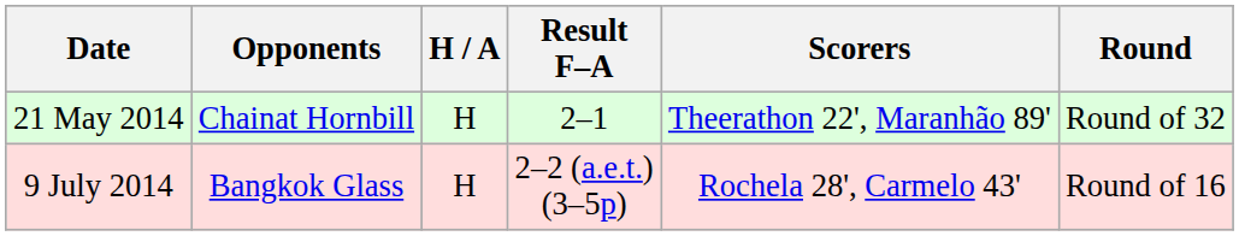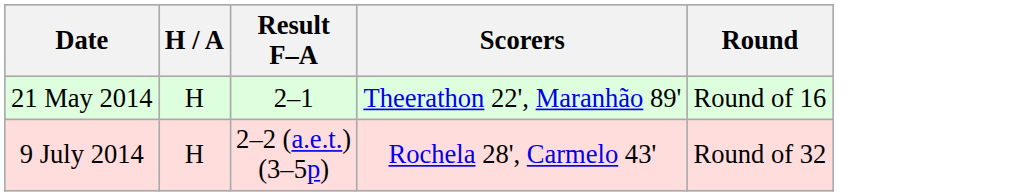- column: Opponents | Chainat Hornbill | Bangkok Glass
21 May 2014 | Round: Round of 32 -> Round of 16
9 July 2014 | Round: Round of 16 -> Round of 32
